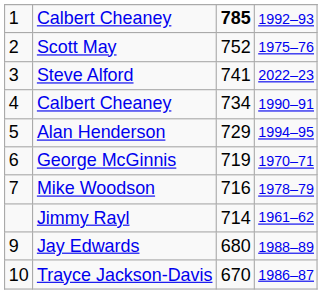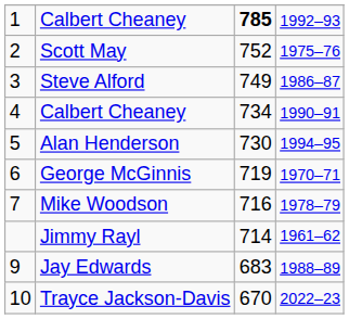Steve Alford | column 3: 741 -> 749
Steve Alford | column 4: 2022–23 -> 1986–87
Alan Henderson | column 3: 729 -> 730
Jay Edwards | column 3: 680 -> 683
Trayce Jackson-Davis | column 4: 1986–87 -> 2022–23
